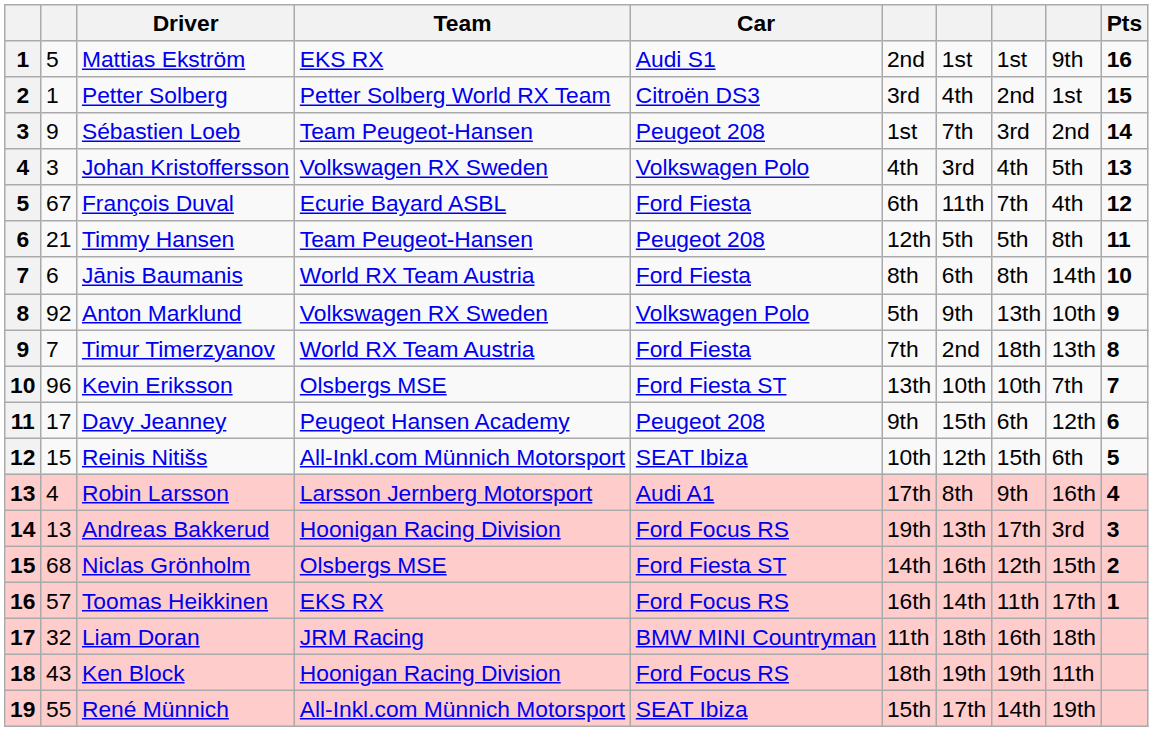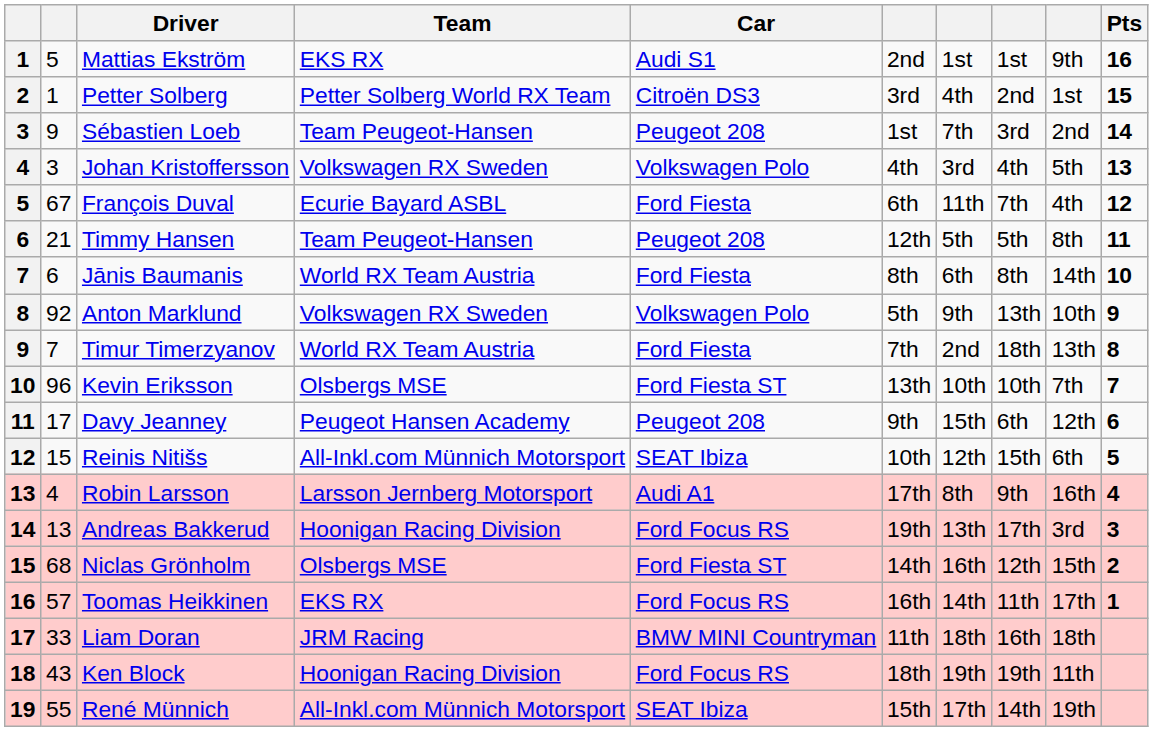Liam Doran | column 2: 32 -> 33
